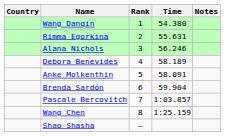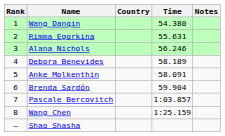columns swapped: Rank <-> Country
